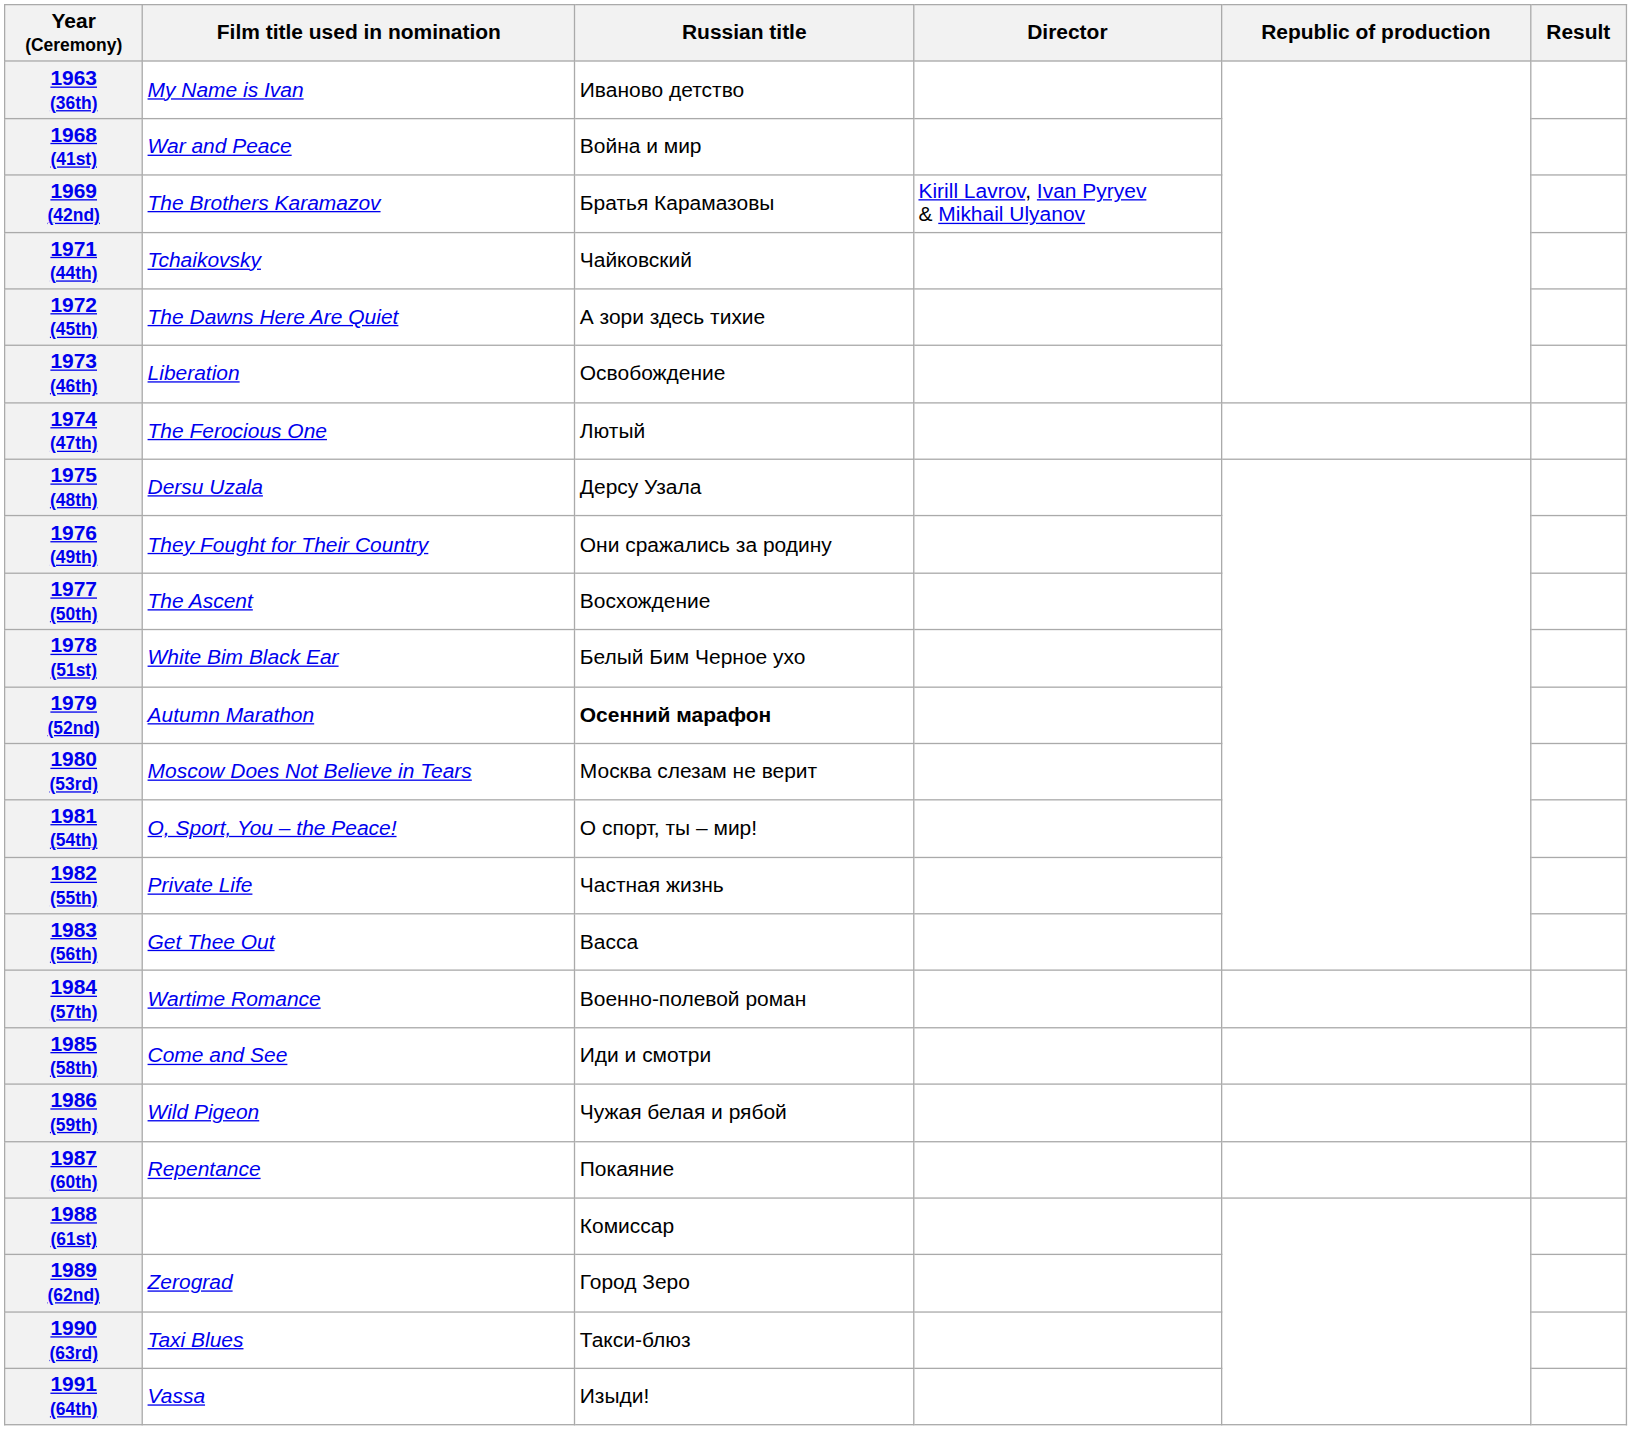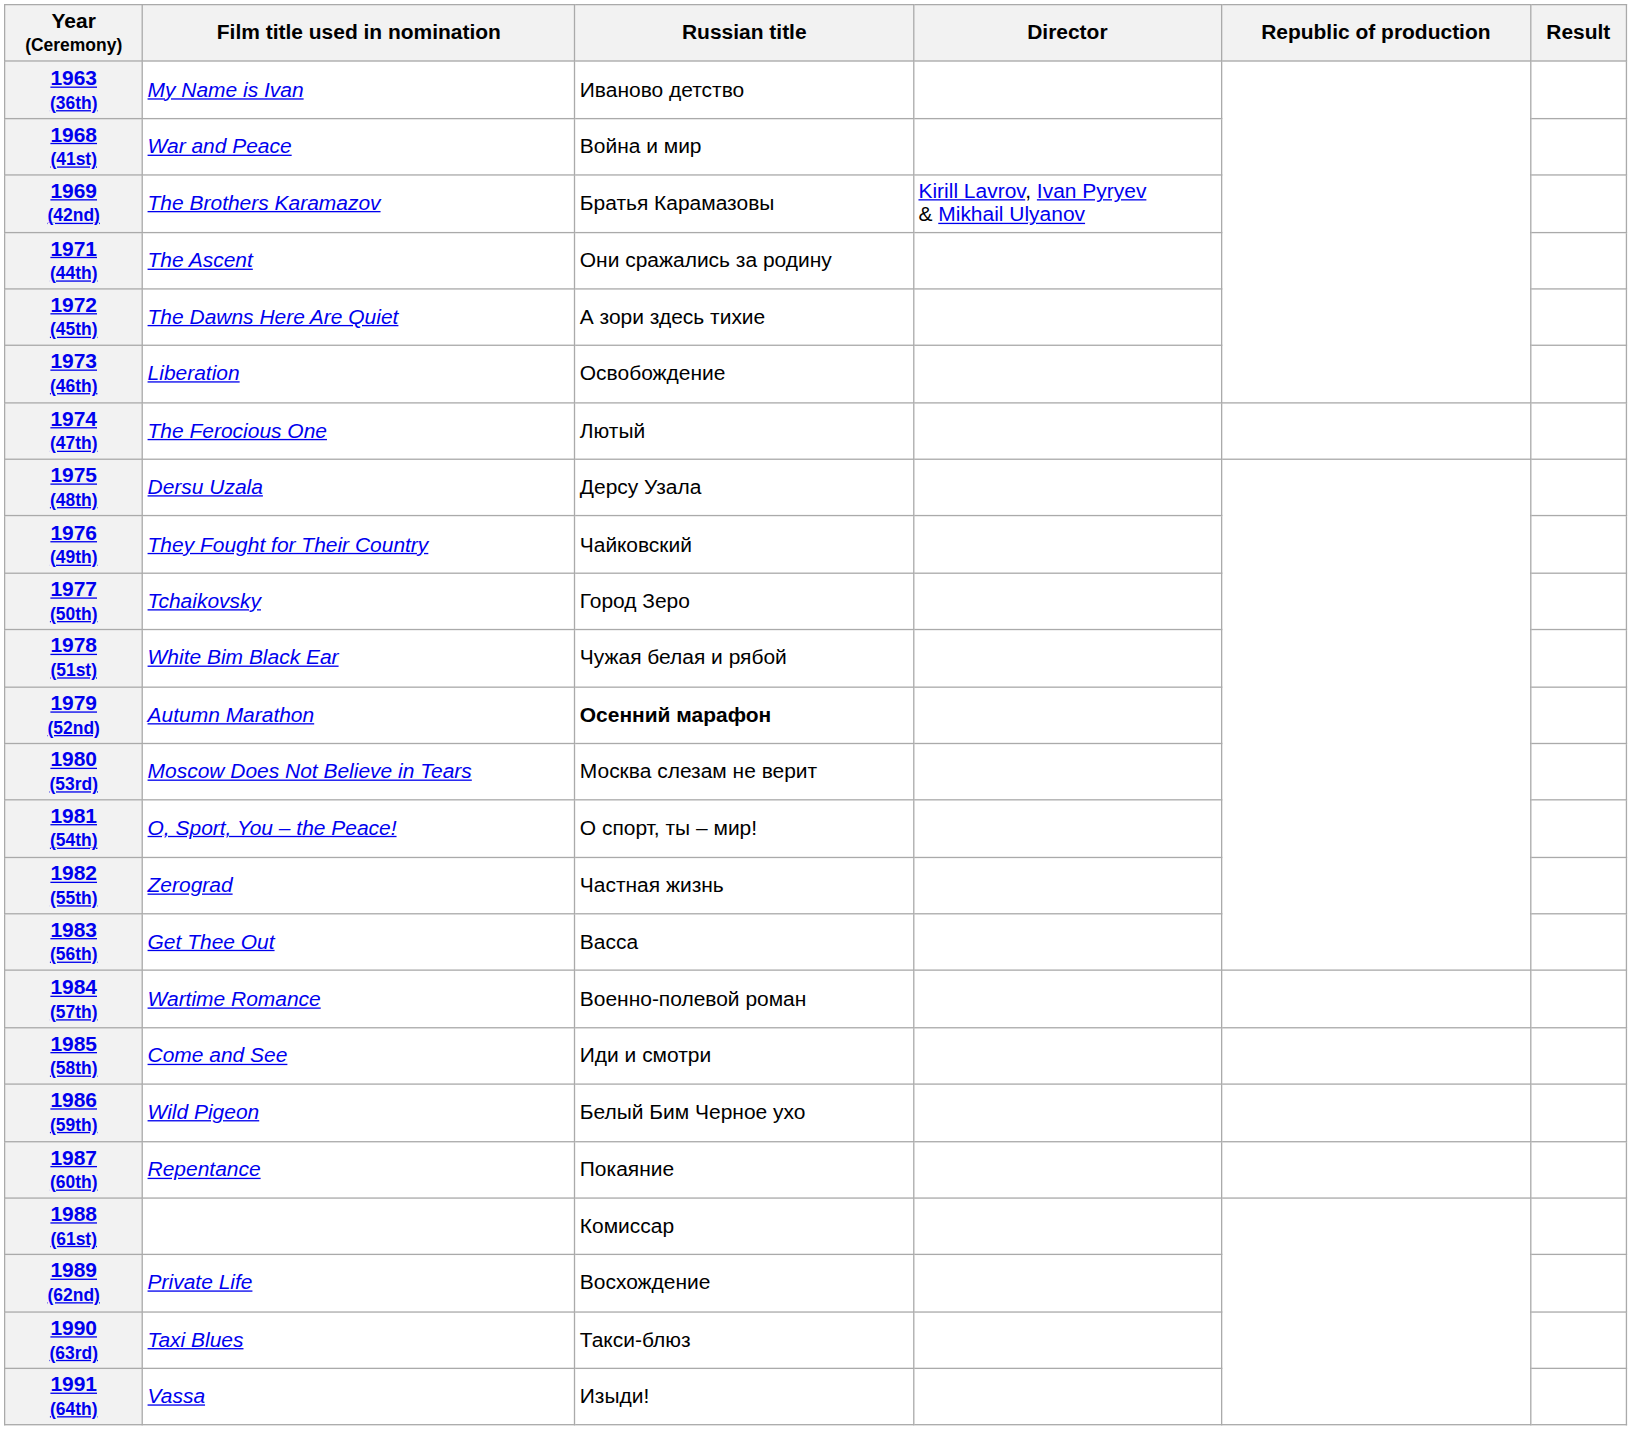1971 (44th) | Film title used in nomination: Tchaikovsky -> The Ascent
1971 (44th) | Russian title: Чайкoвский -> Они сражались за родину
1976 (49th) | Russian title: Они сражались за родину -> Чайкoвский
1977 (50th) | Film title used in nomination: The Ascent -> Tchaikovsky
1977 (50th) | Russian title: Восхождение -> Город Зеро
1978 (51st) | Russian title: Белый Бим Черное ухо -> Чужая белая и рябой
1982 (55th) | Film title used in nomination: Private Life -> Zerograd
1986 (59th) | Russian title: Чужая белая и рябой -> Белый Бим Черное ухо
1989 (62nd) | Film title used in nomination: Zerograd -> Private Life
1989 (62nd) | Russian title: Город Зеро -> Восхождение
